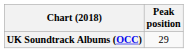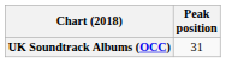UK Soundtrack Albums (OCC) | Peak position: 29 -> 31
